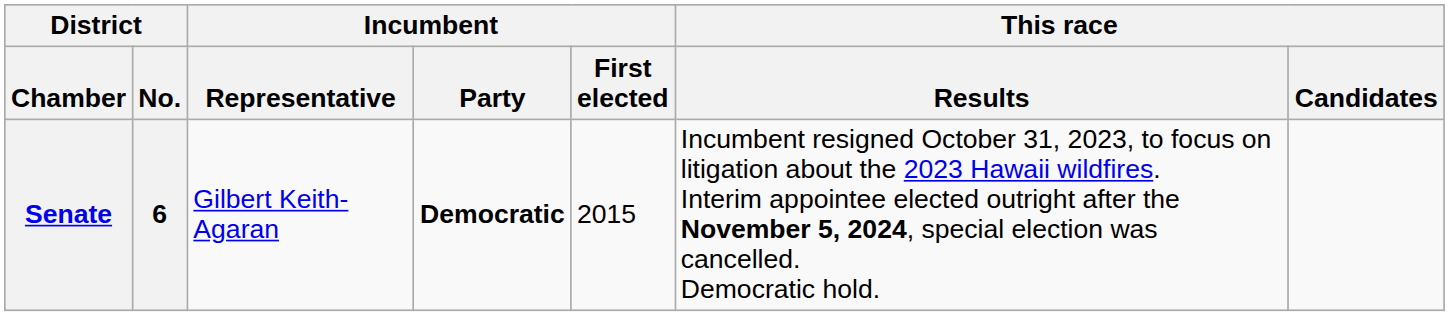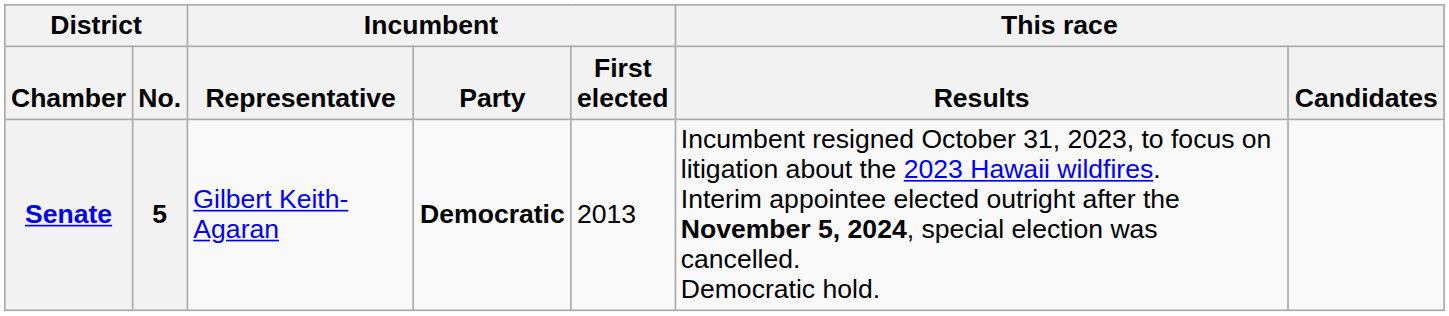Senate | District / No.: 6 -> 5
Senate | Incumbent / First elected: 2015 -> 2013
